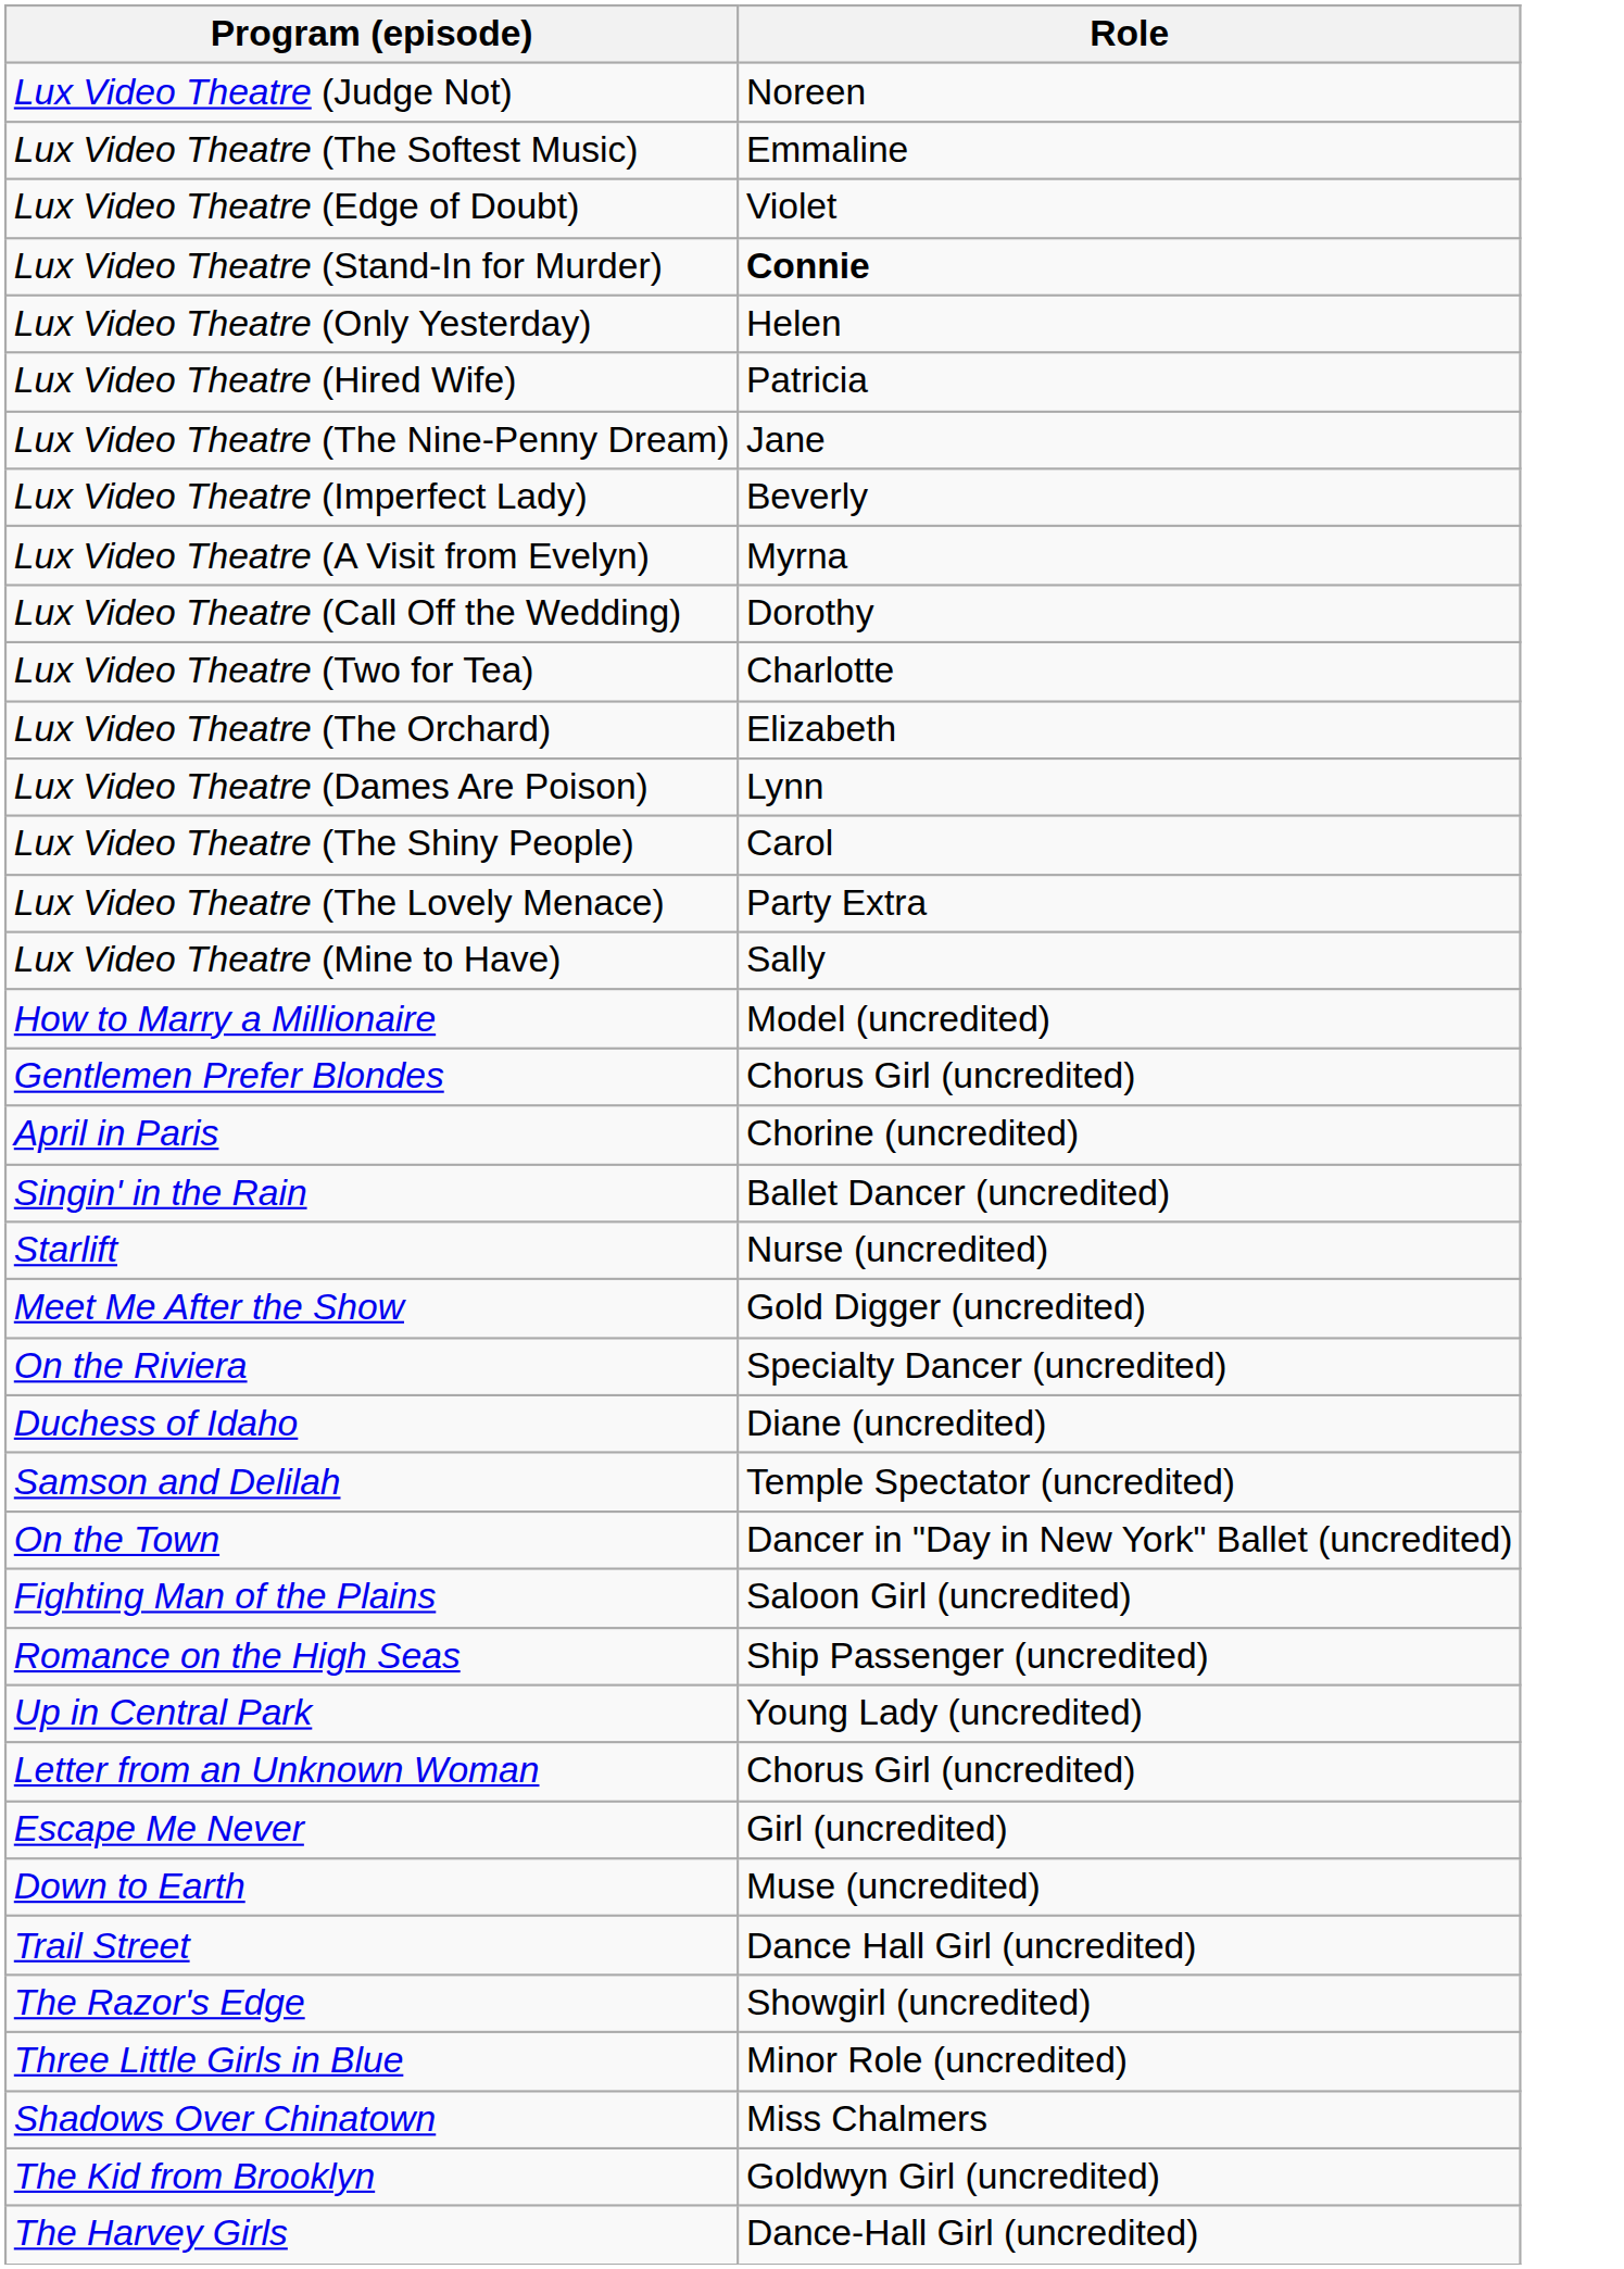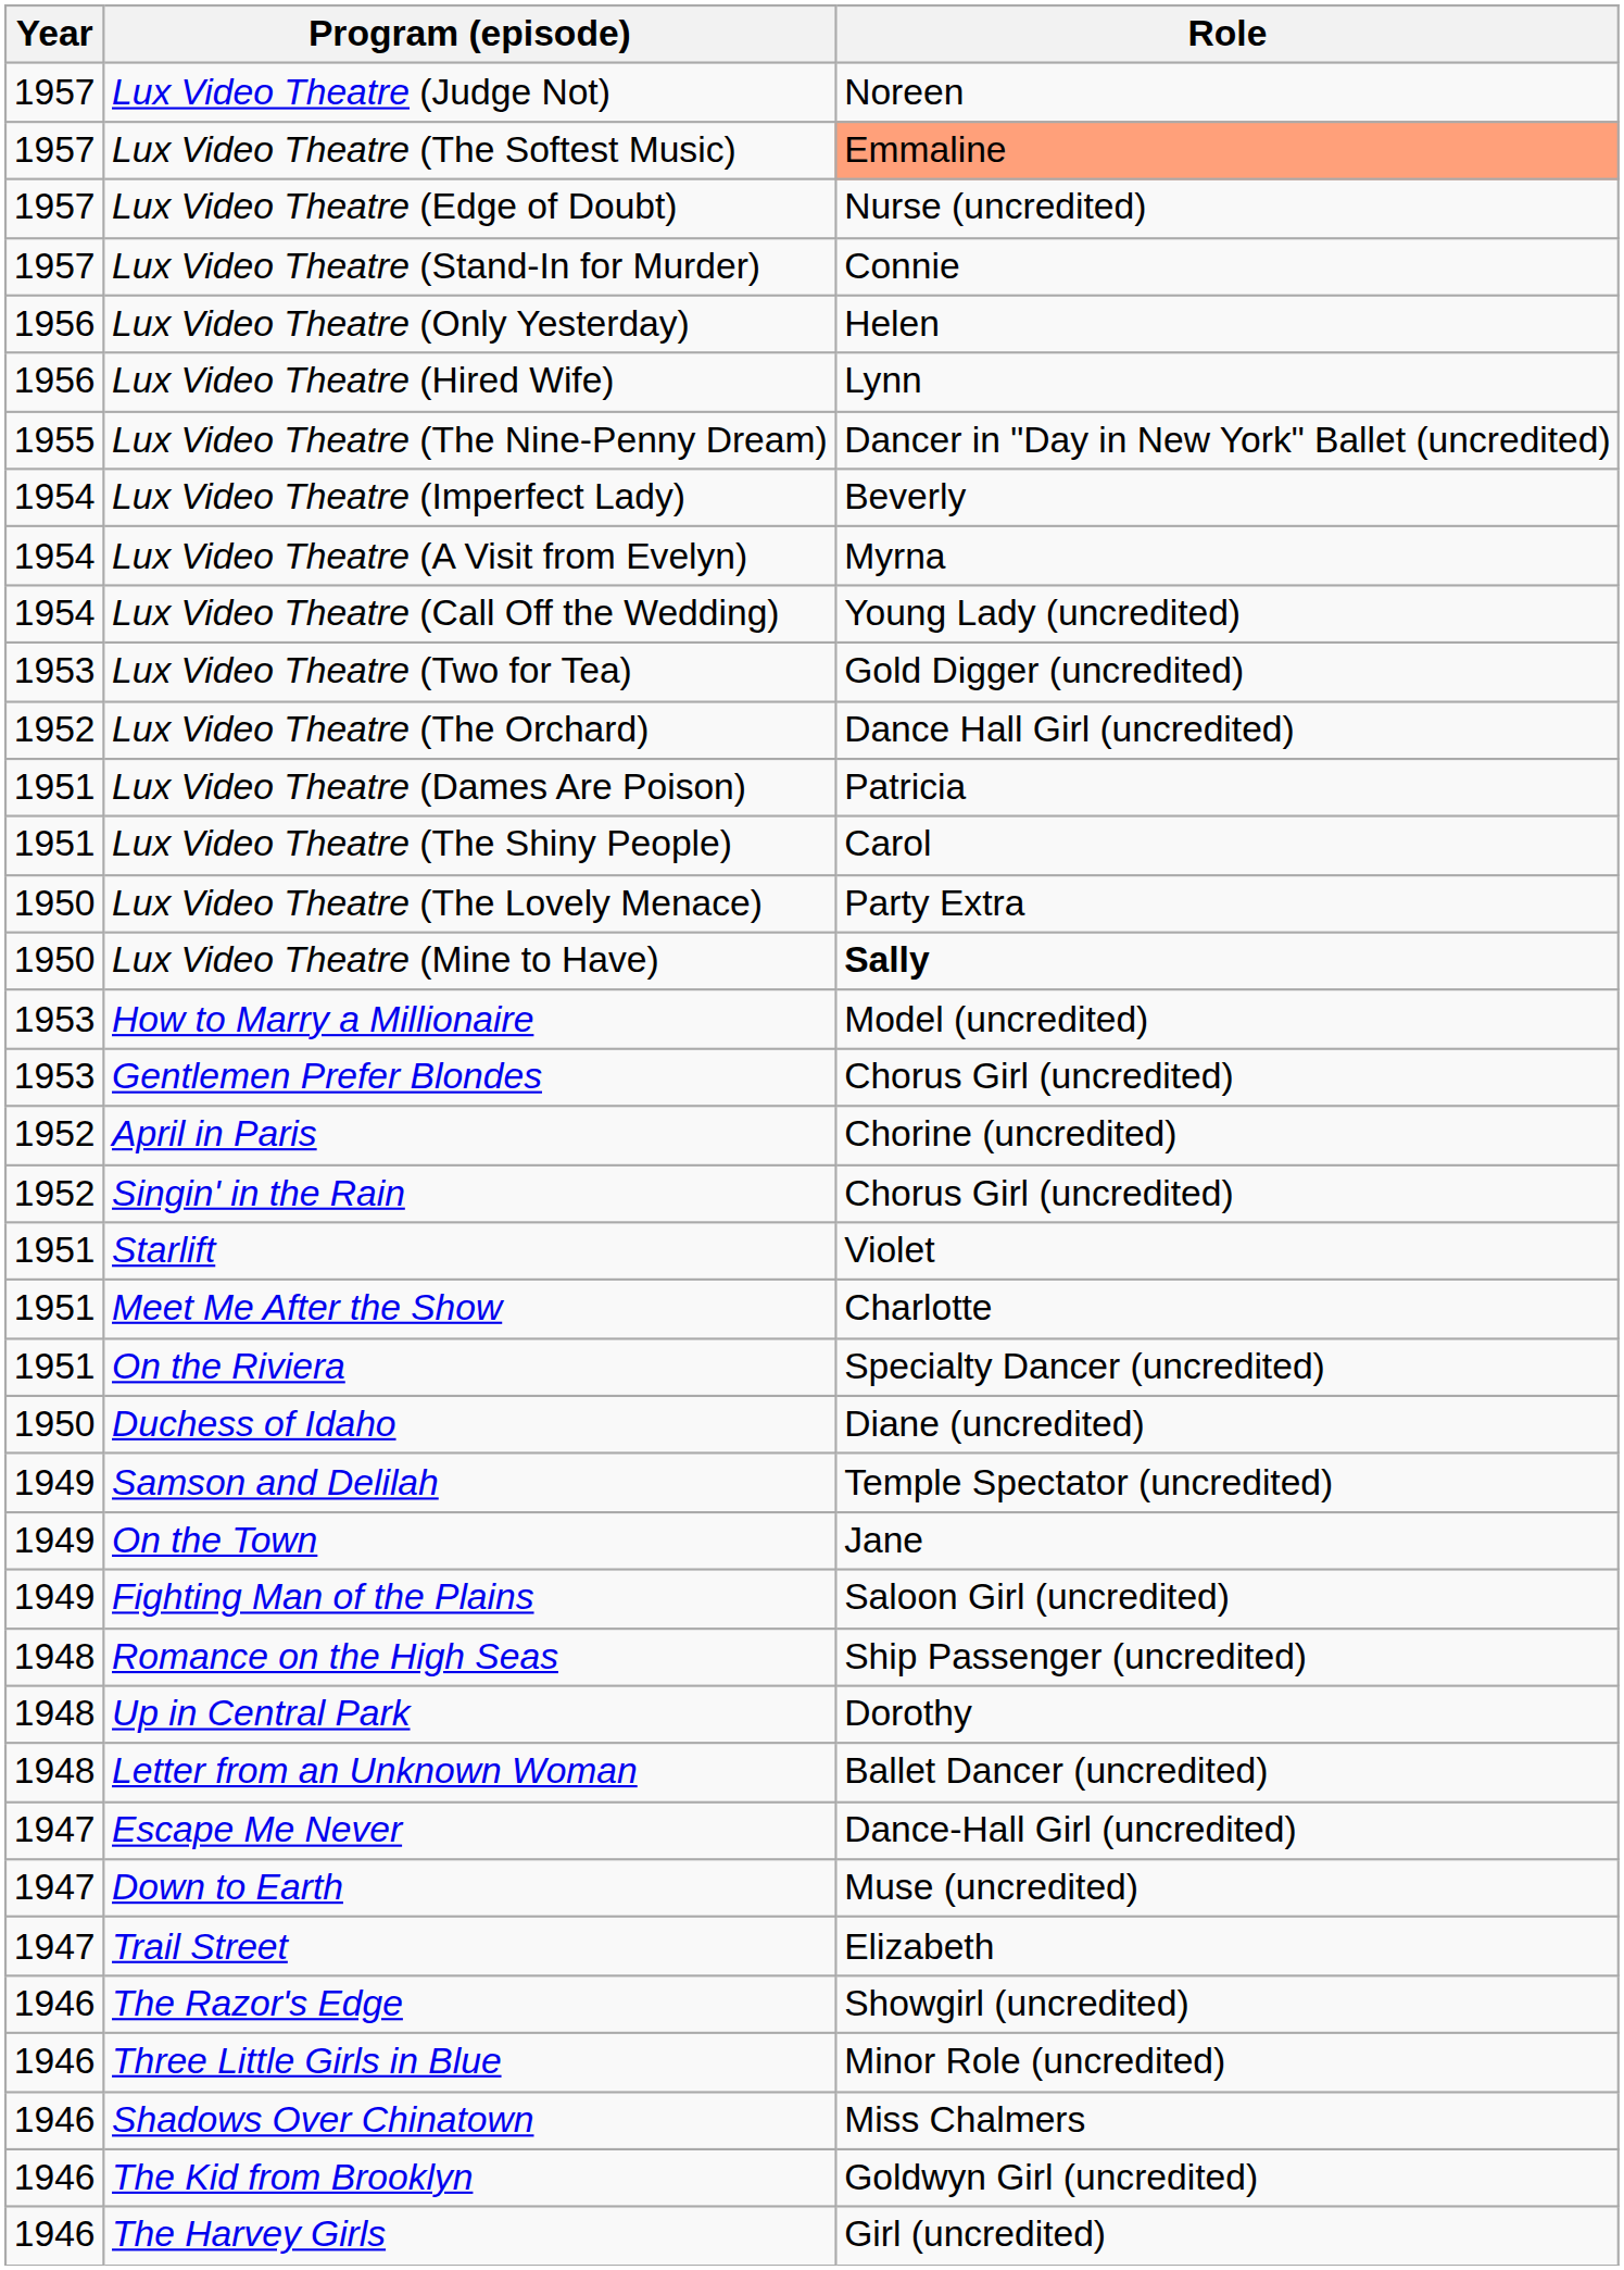+ column: Year | 1957 | 1957 | 1957 | 1957 | 1956 | 1956 | 1955 | 1954 | 1954 | 1954 | 1953 | 1952 | 1951 | 1951 | 1950 | 1950 | 1953 | 1953 | 1952 | 1952 | 1951 | 1951 | 1951 | 1950 | 1949 | 1949 | 1949 | 1948 | 1948 | 1948 | 1947 | 1947 | 1947 | 1946 | 1946 | 1946 | 1946 | 1946
Lux Video Theatre (The Softest Music) | Role: no background -> lightsalmon background
Lux Video Theatre (Edge of Doubt) | Role: Violet -> Nurse (uncredited)
Lux Video Theatre (Stand-In for Murder) | Role: bold -> normal
Lux Video Theatre (Hired Wife) | Role: Patricia -> Lynn
Lux Video Theatre (The Nine-Penny Dream) | Role: Jane -> Dancer in "Day in New York" Ballet (uncredited)
Lux Video Theatre (Call Off the Wedding) | Role: Dorothy -> Young Lady (uncredited)
Lux Video Theatre (Two for Tea) | Role: Charlotte -> Gold Digger (uncredited)
Lux Video Theatre (The Orchard) | Role: Elizabeth -> Dance Hall Girl (uncredited)
Lux Video Theatre (Dames Are Poison) | Role: Lynn -> Patricia
Lux Video Theatre (Mine to Have) | Role: normal -> bold
Singin' in the Rain | Role: Ballet Dancer (uncredited) -> Chorus Girl (uncredited)
Starlift | Role: Nurse (uncredited) -> Violet
Meet Me After the Show | Role: Gold Digger (uncredited) -> Charlotte
On the Town | Role: Dancer in "Day in New York" Ballet (uncredited) -> Jane
Up in Central Park | Role: Young Lady (uncredited) -> Dorothy
Letter from an Unknown Woman | Role: Chorus Girl (uncredited) -> Ballet Dancer (uncredited)
Escape Me Never | Role: Girl (uncredited) -> Dance-Hall Girl (uncredited)
Trail Street | Role: Dance Hall Girl (uncredited) -> Elizabeth
The Harvey Girls | Role: Dance-Hall Girl (uncredited) -> Girl (uncredited)
